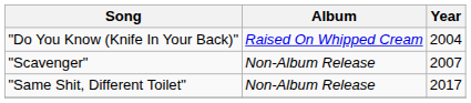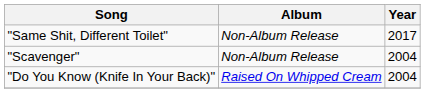rows swapped: "Do You Know (Knife In Your Back)" <-> "Same Shit, Different Toilet"
"Scavenger" | Year: 2007 -> 2004
